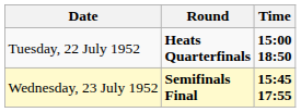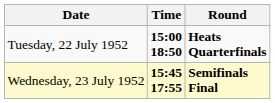columns swapped: Time <-> Round
